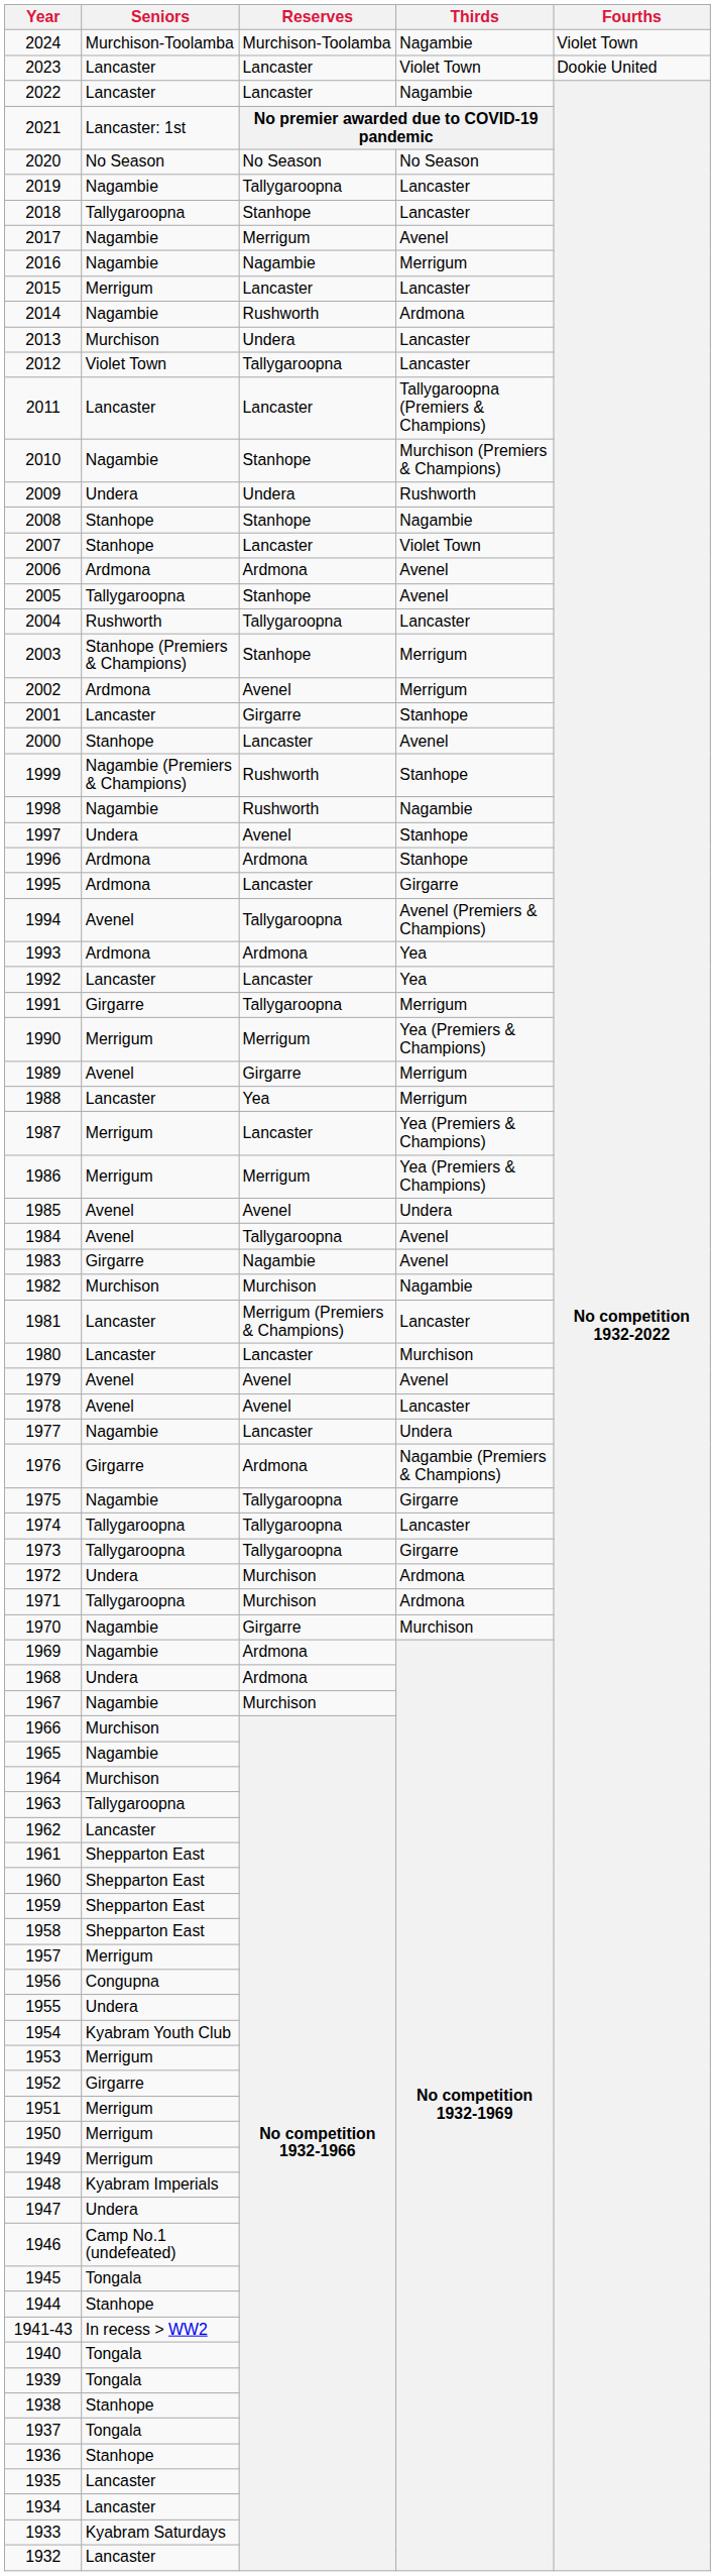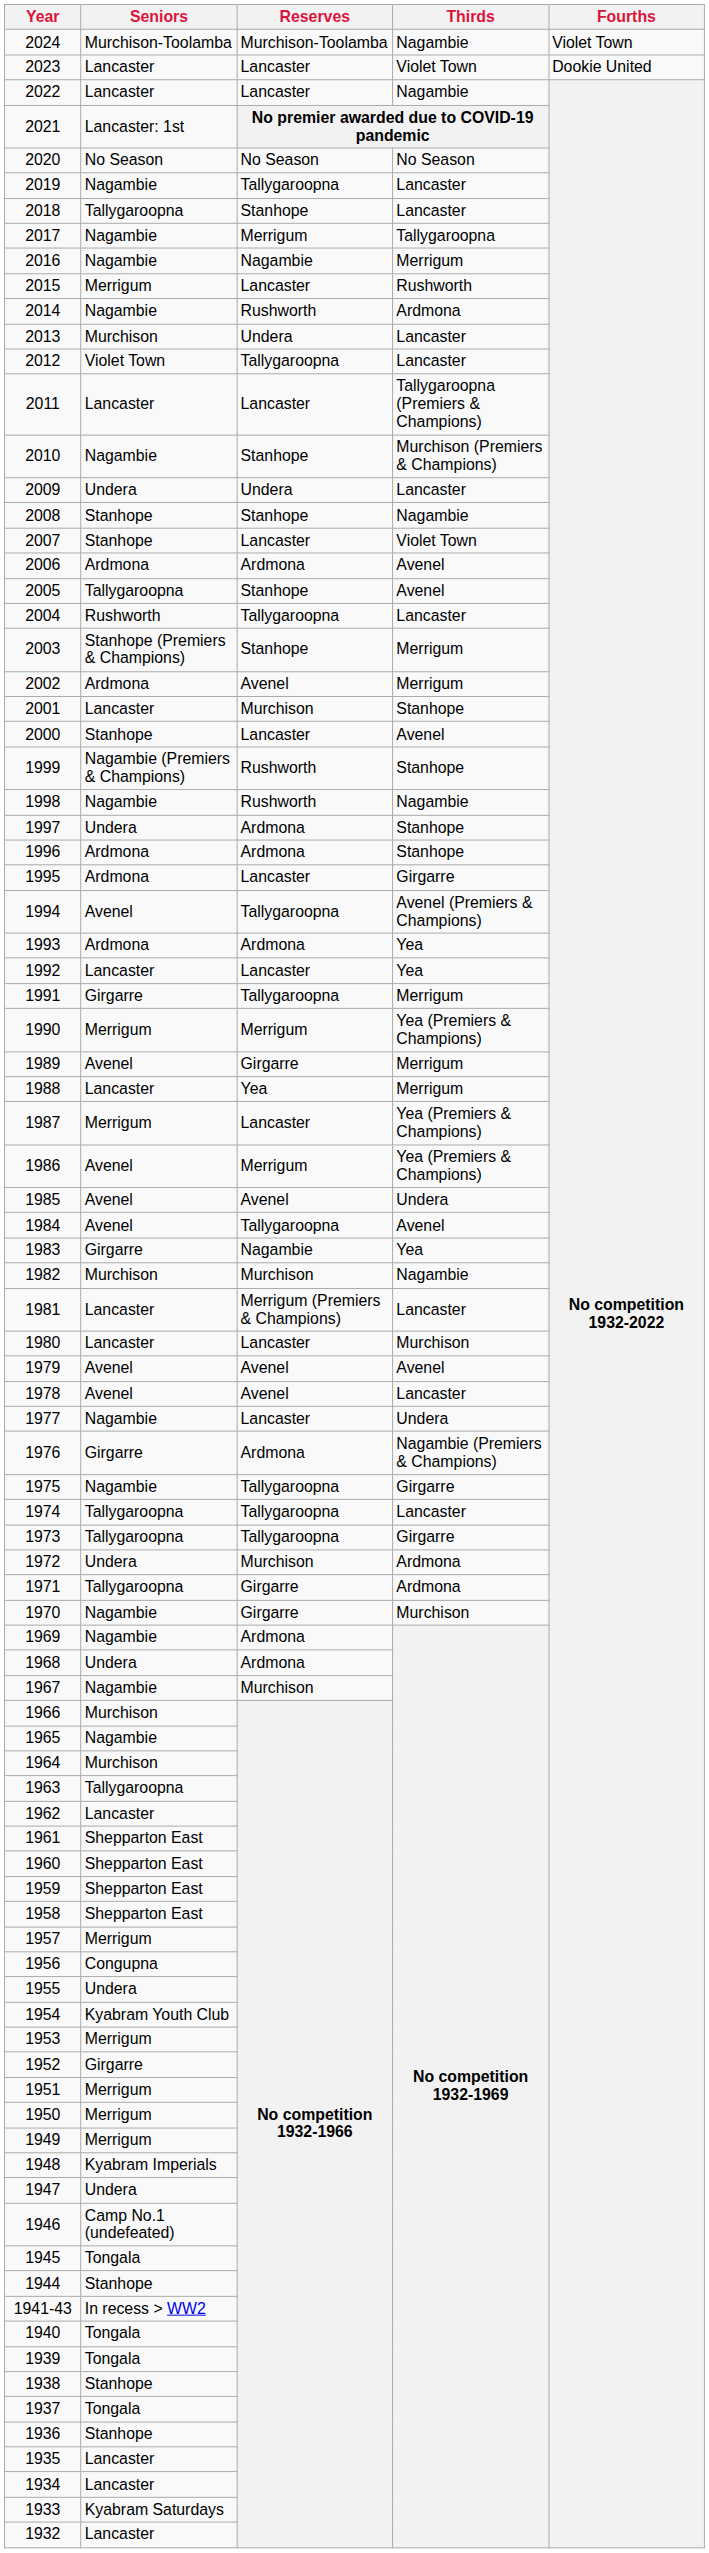2017 | Thirds: Avenel -> Tallygaroopna
2015 | Thirds: Lancaster -> Rushworth
2009 | Thirds: Rushworth -> Lancaster
2001 | Reserves: Girgarre -> Murchison
1997 | Reserves: Avenel -> Ardmona
1986 | Seniors: Merrigum -> Avenel
1983 | Thirds: Avenel -> Yea
1971 | Reserves: Murchison -> Girgarre
